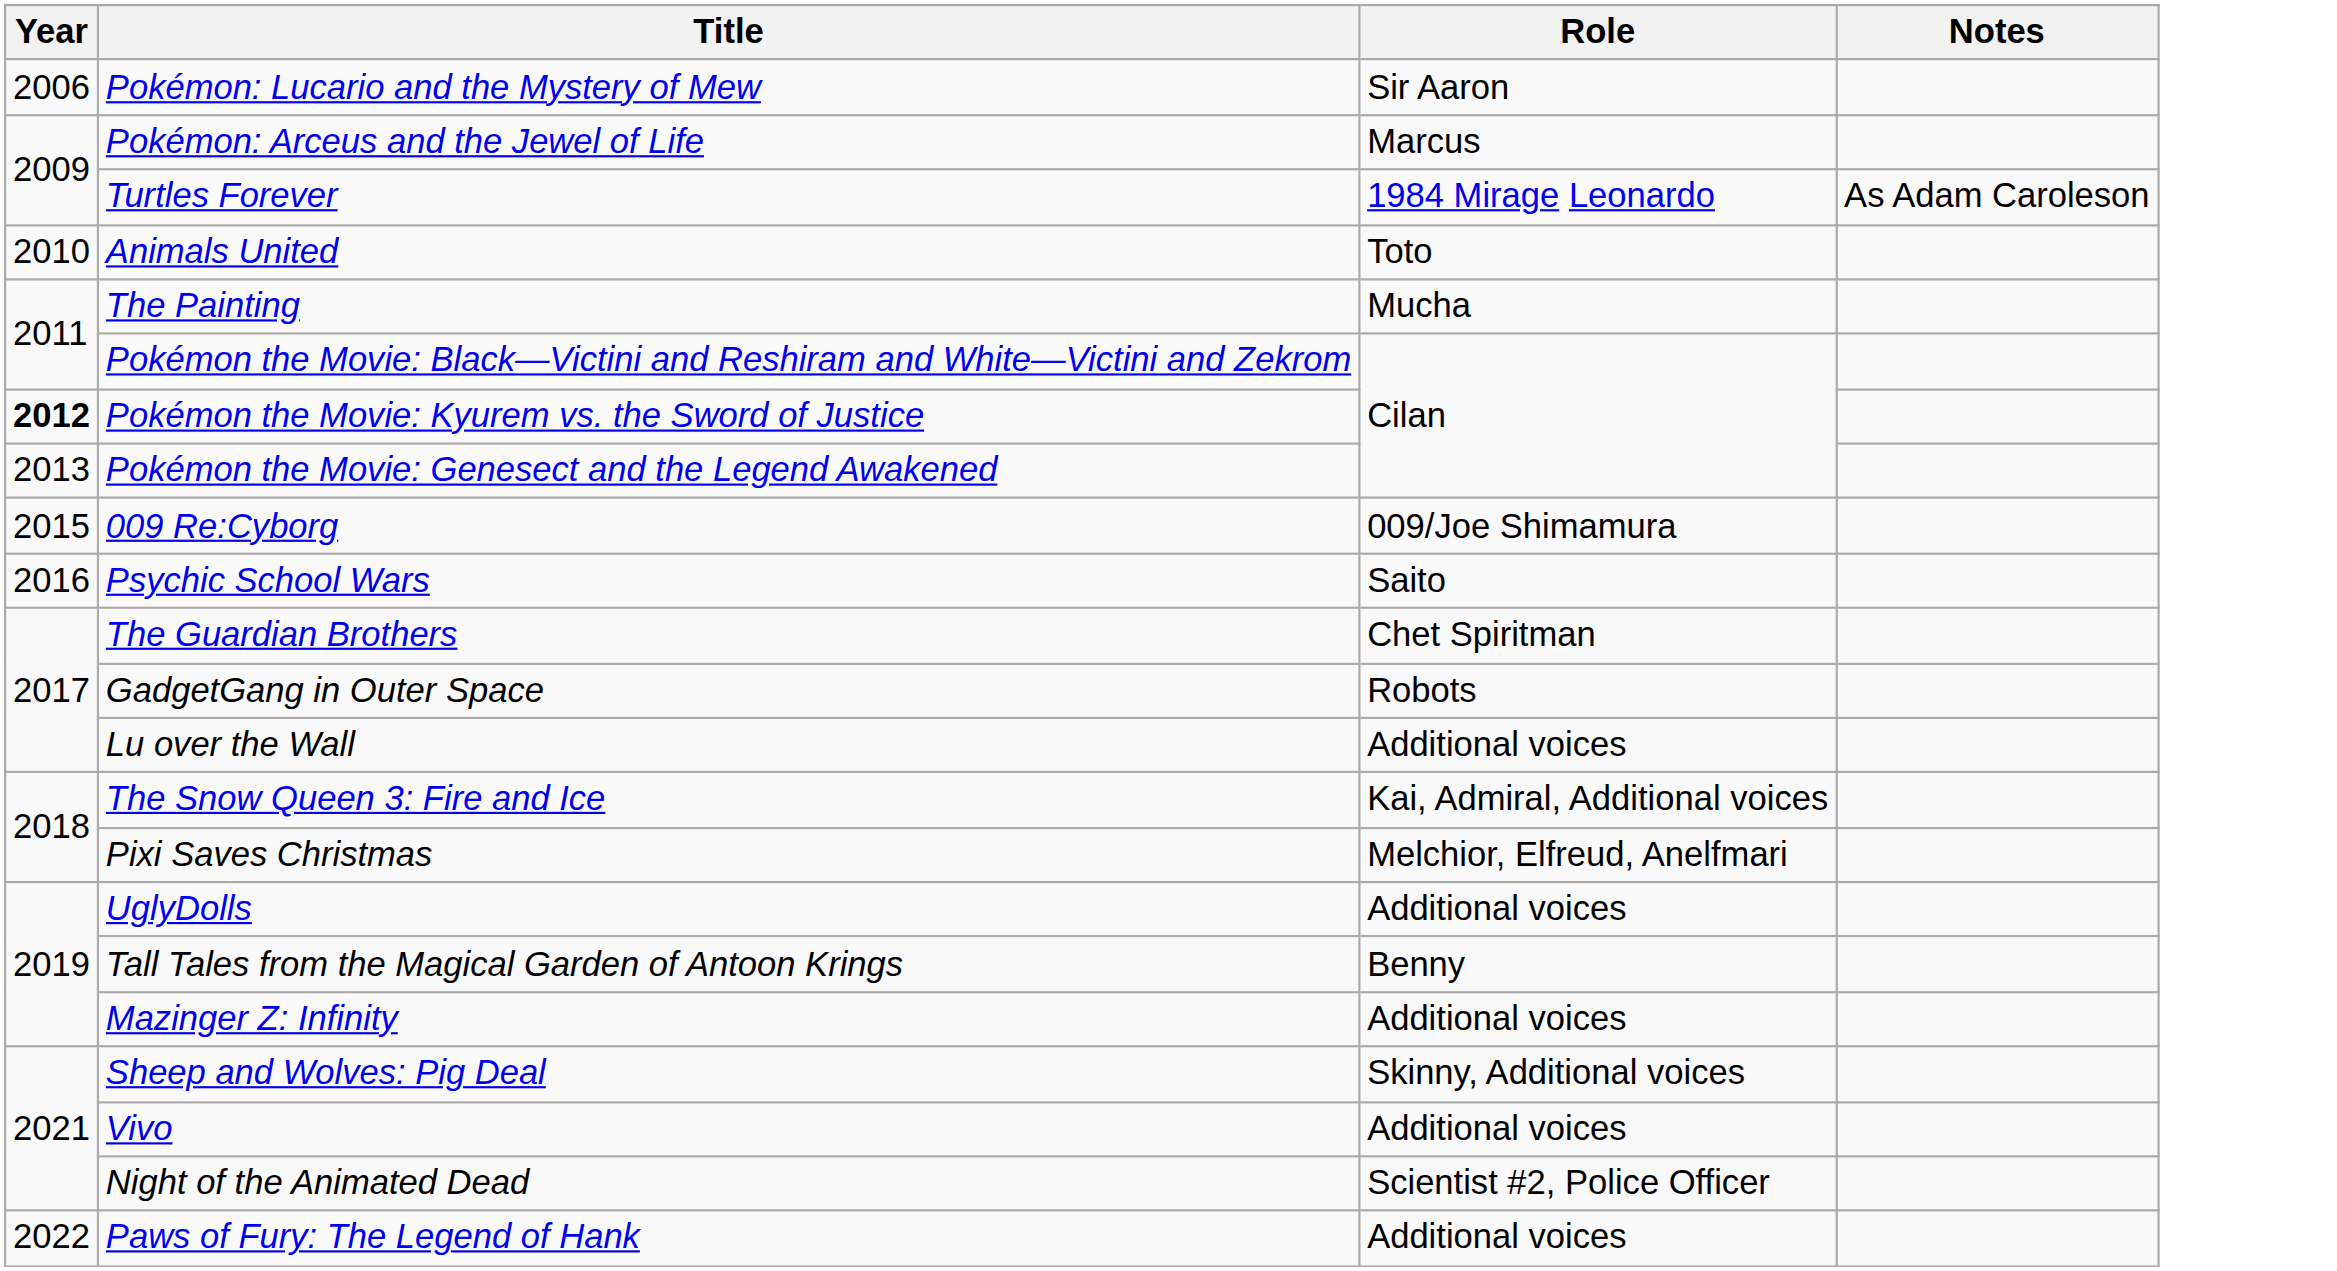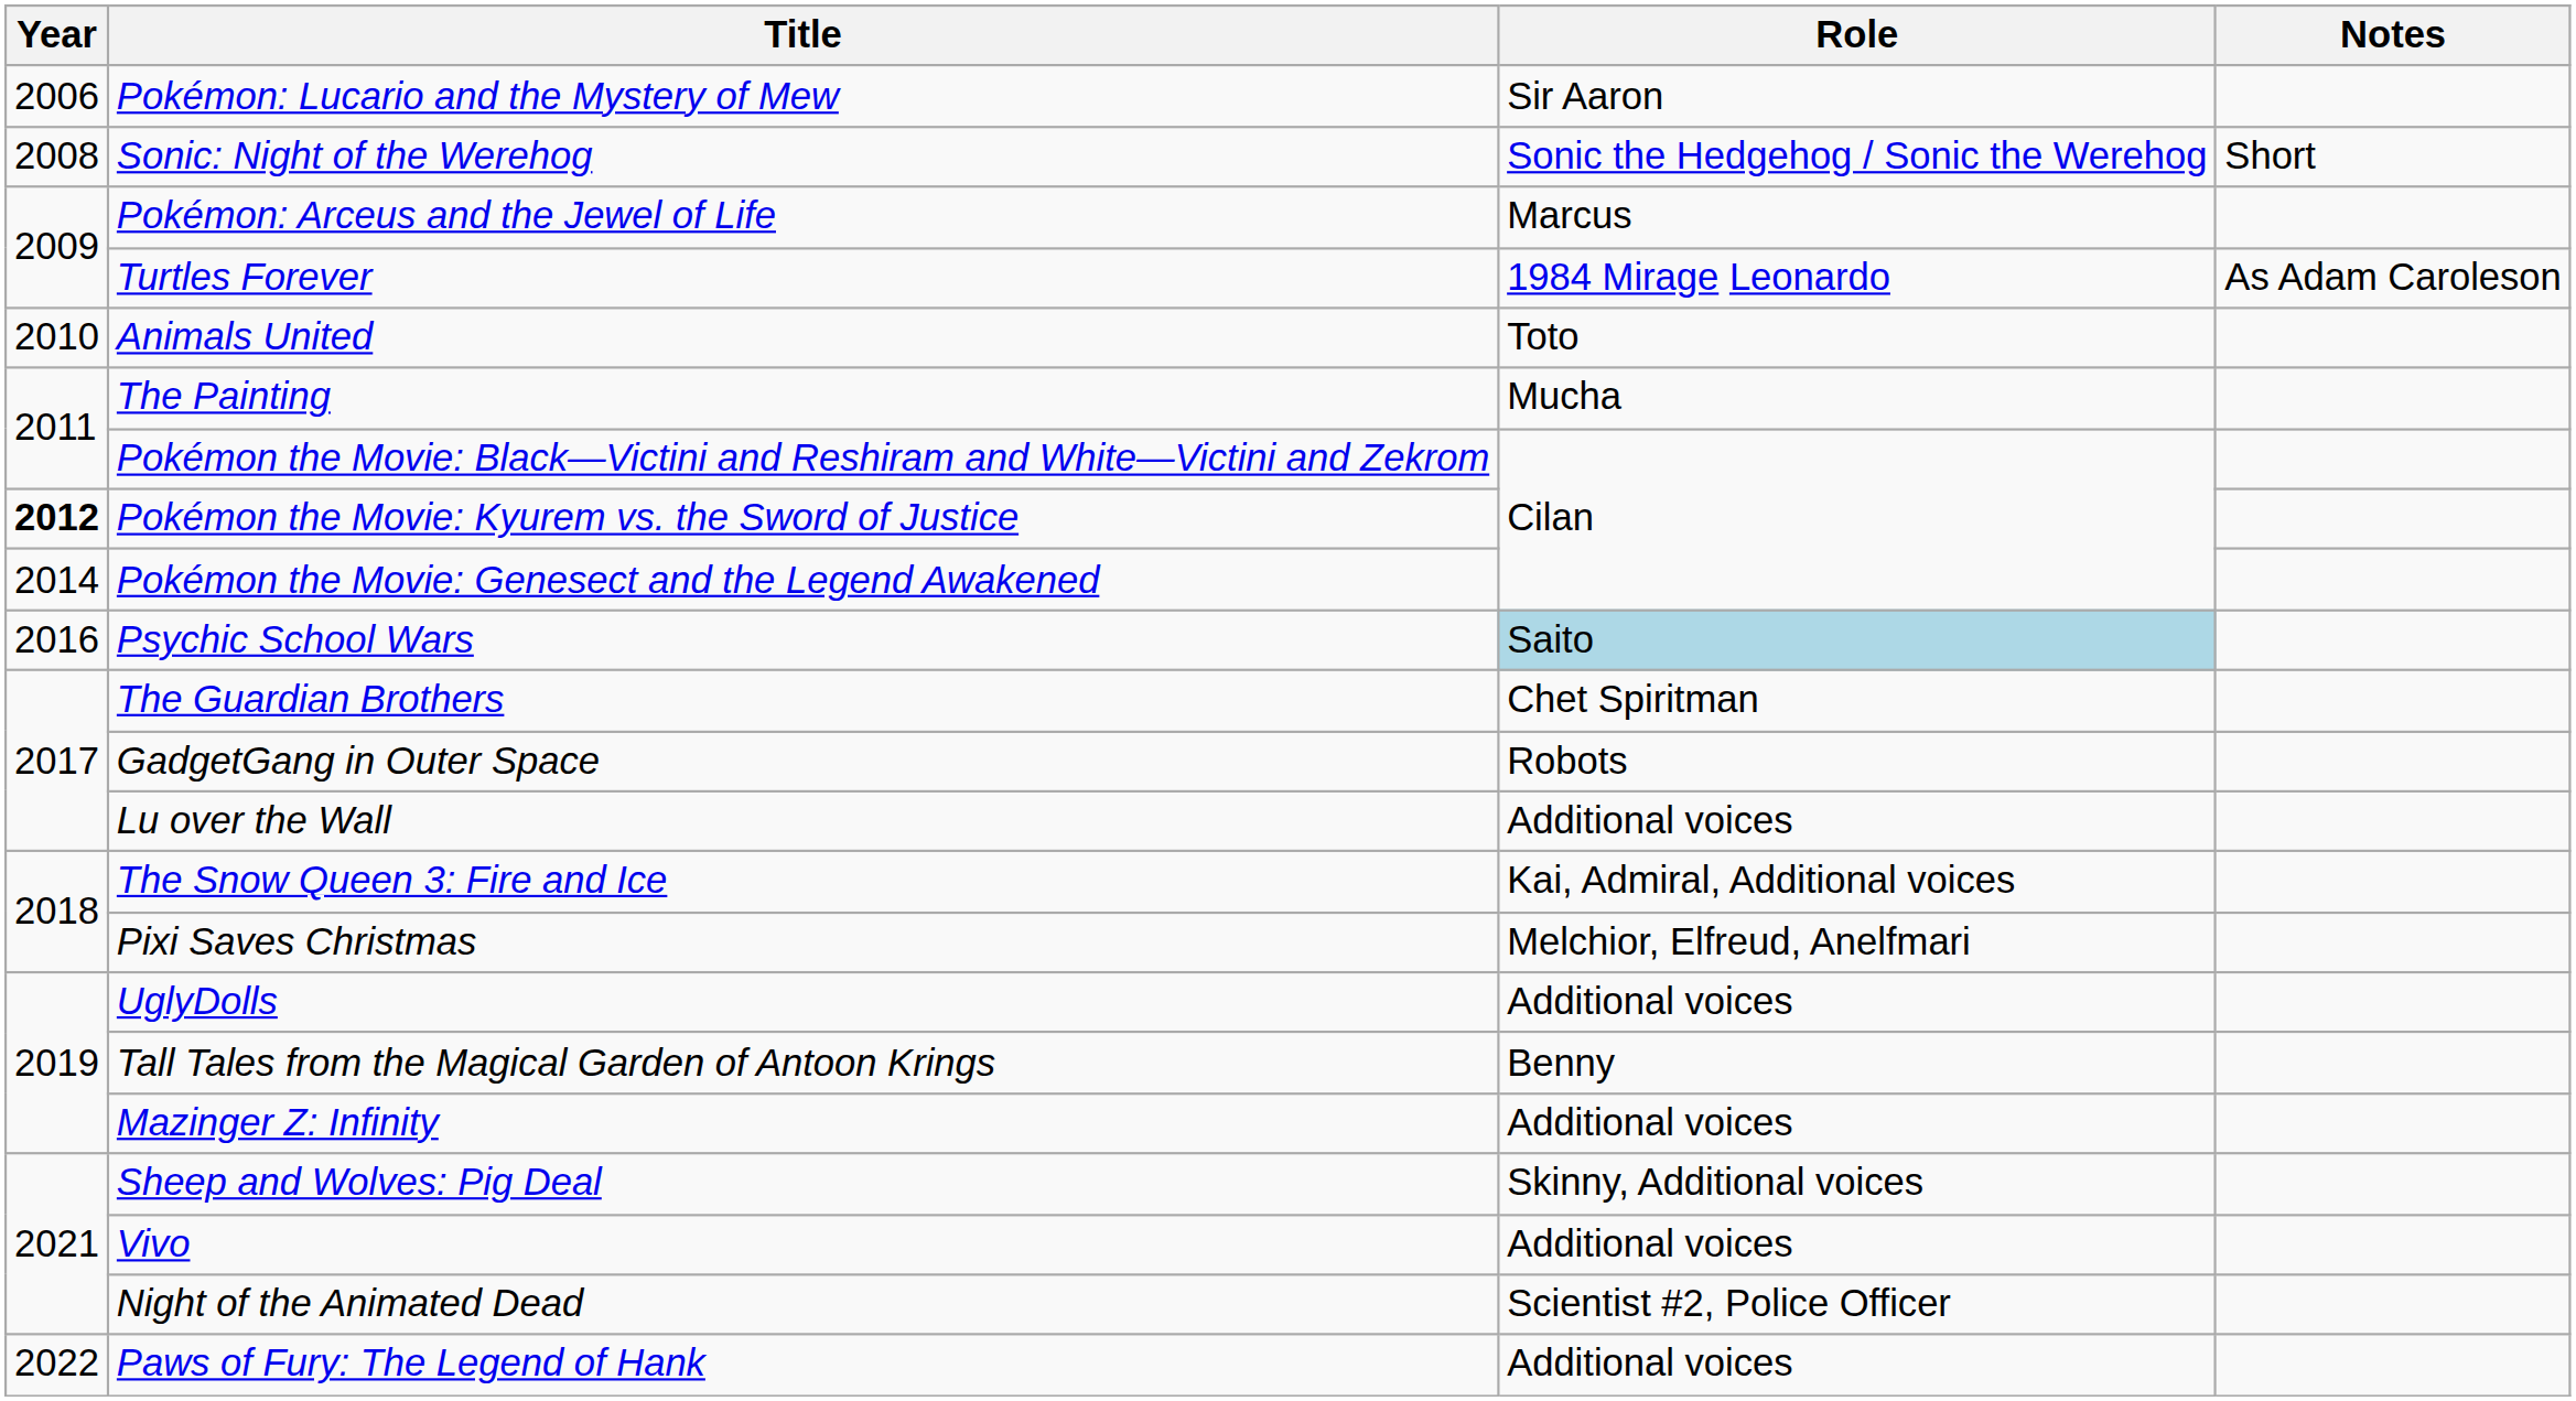+ row: 2008 | Sonic: Night of the Werehog | Sonic the Hedgehog / Sonic the Werehog | Short
Pokémon the Movie: Genesect and the Legend Awakened | Year: 2013 -> 2014
- row: 2015 | 009 Re:Cyborg | 009/Joe Shimamura
Psychic School Wars | Role: no background -> lightblue background
